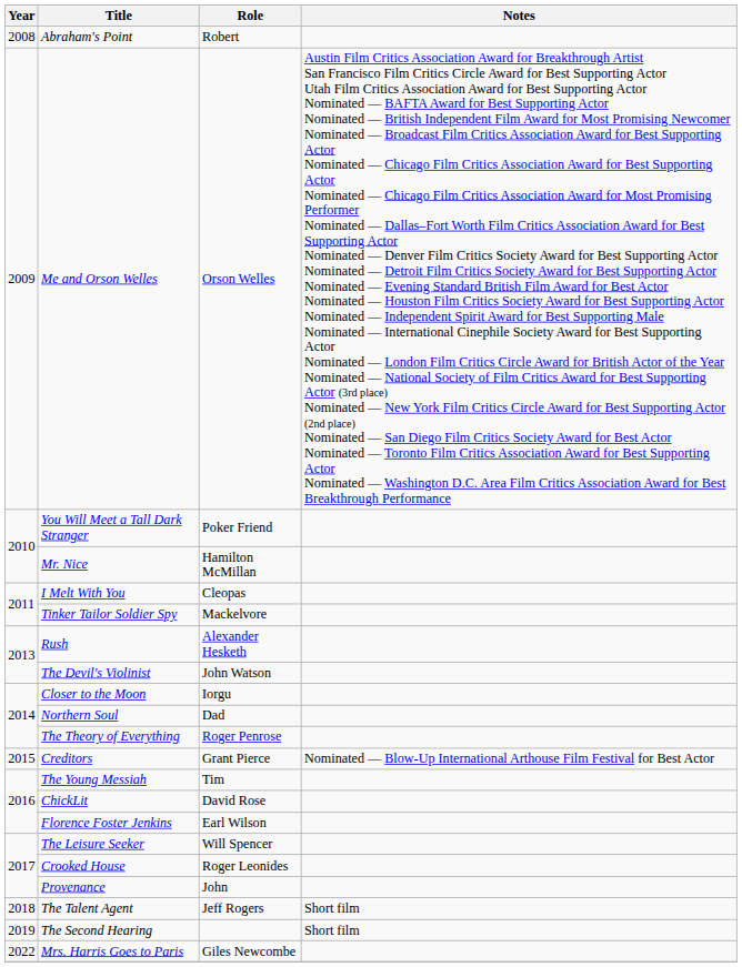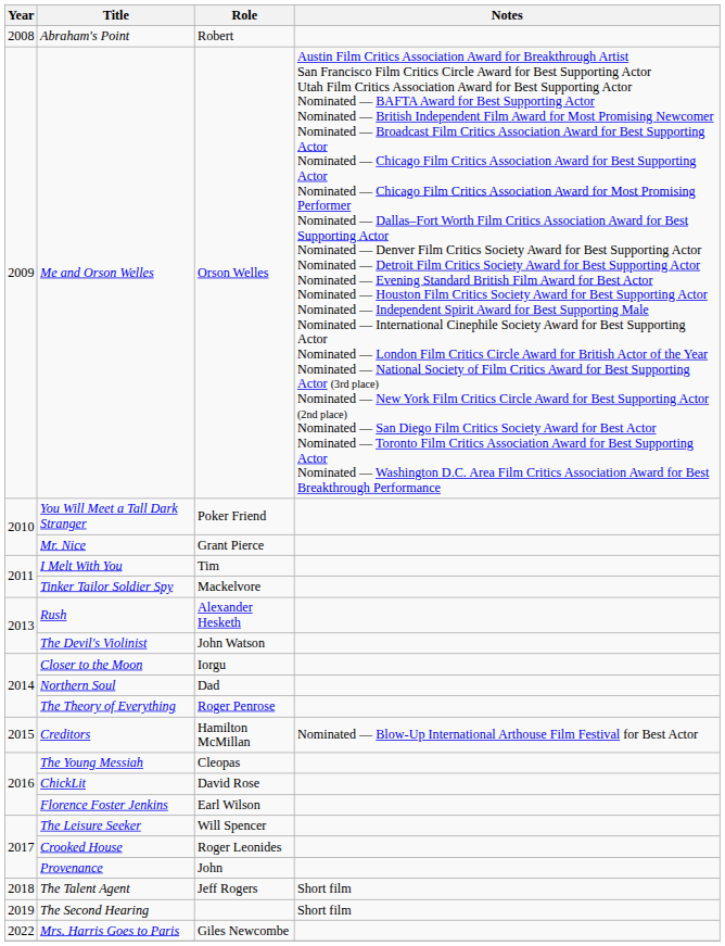Mr. Nice | Role: Hamilton McMillan -> Grant Pierce
I Melt With You | Role: Cleopas -> Tim
Creditors | Role: Grant Pierce -> Hamilton McMillan
The Young Messiah | Role: Tim -> Cleopas
